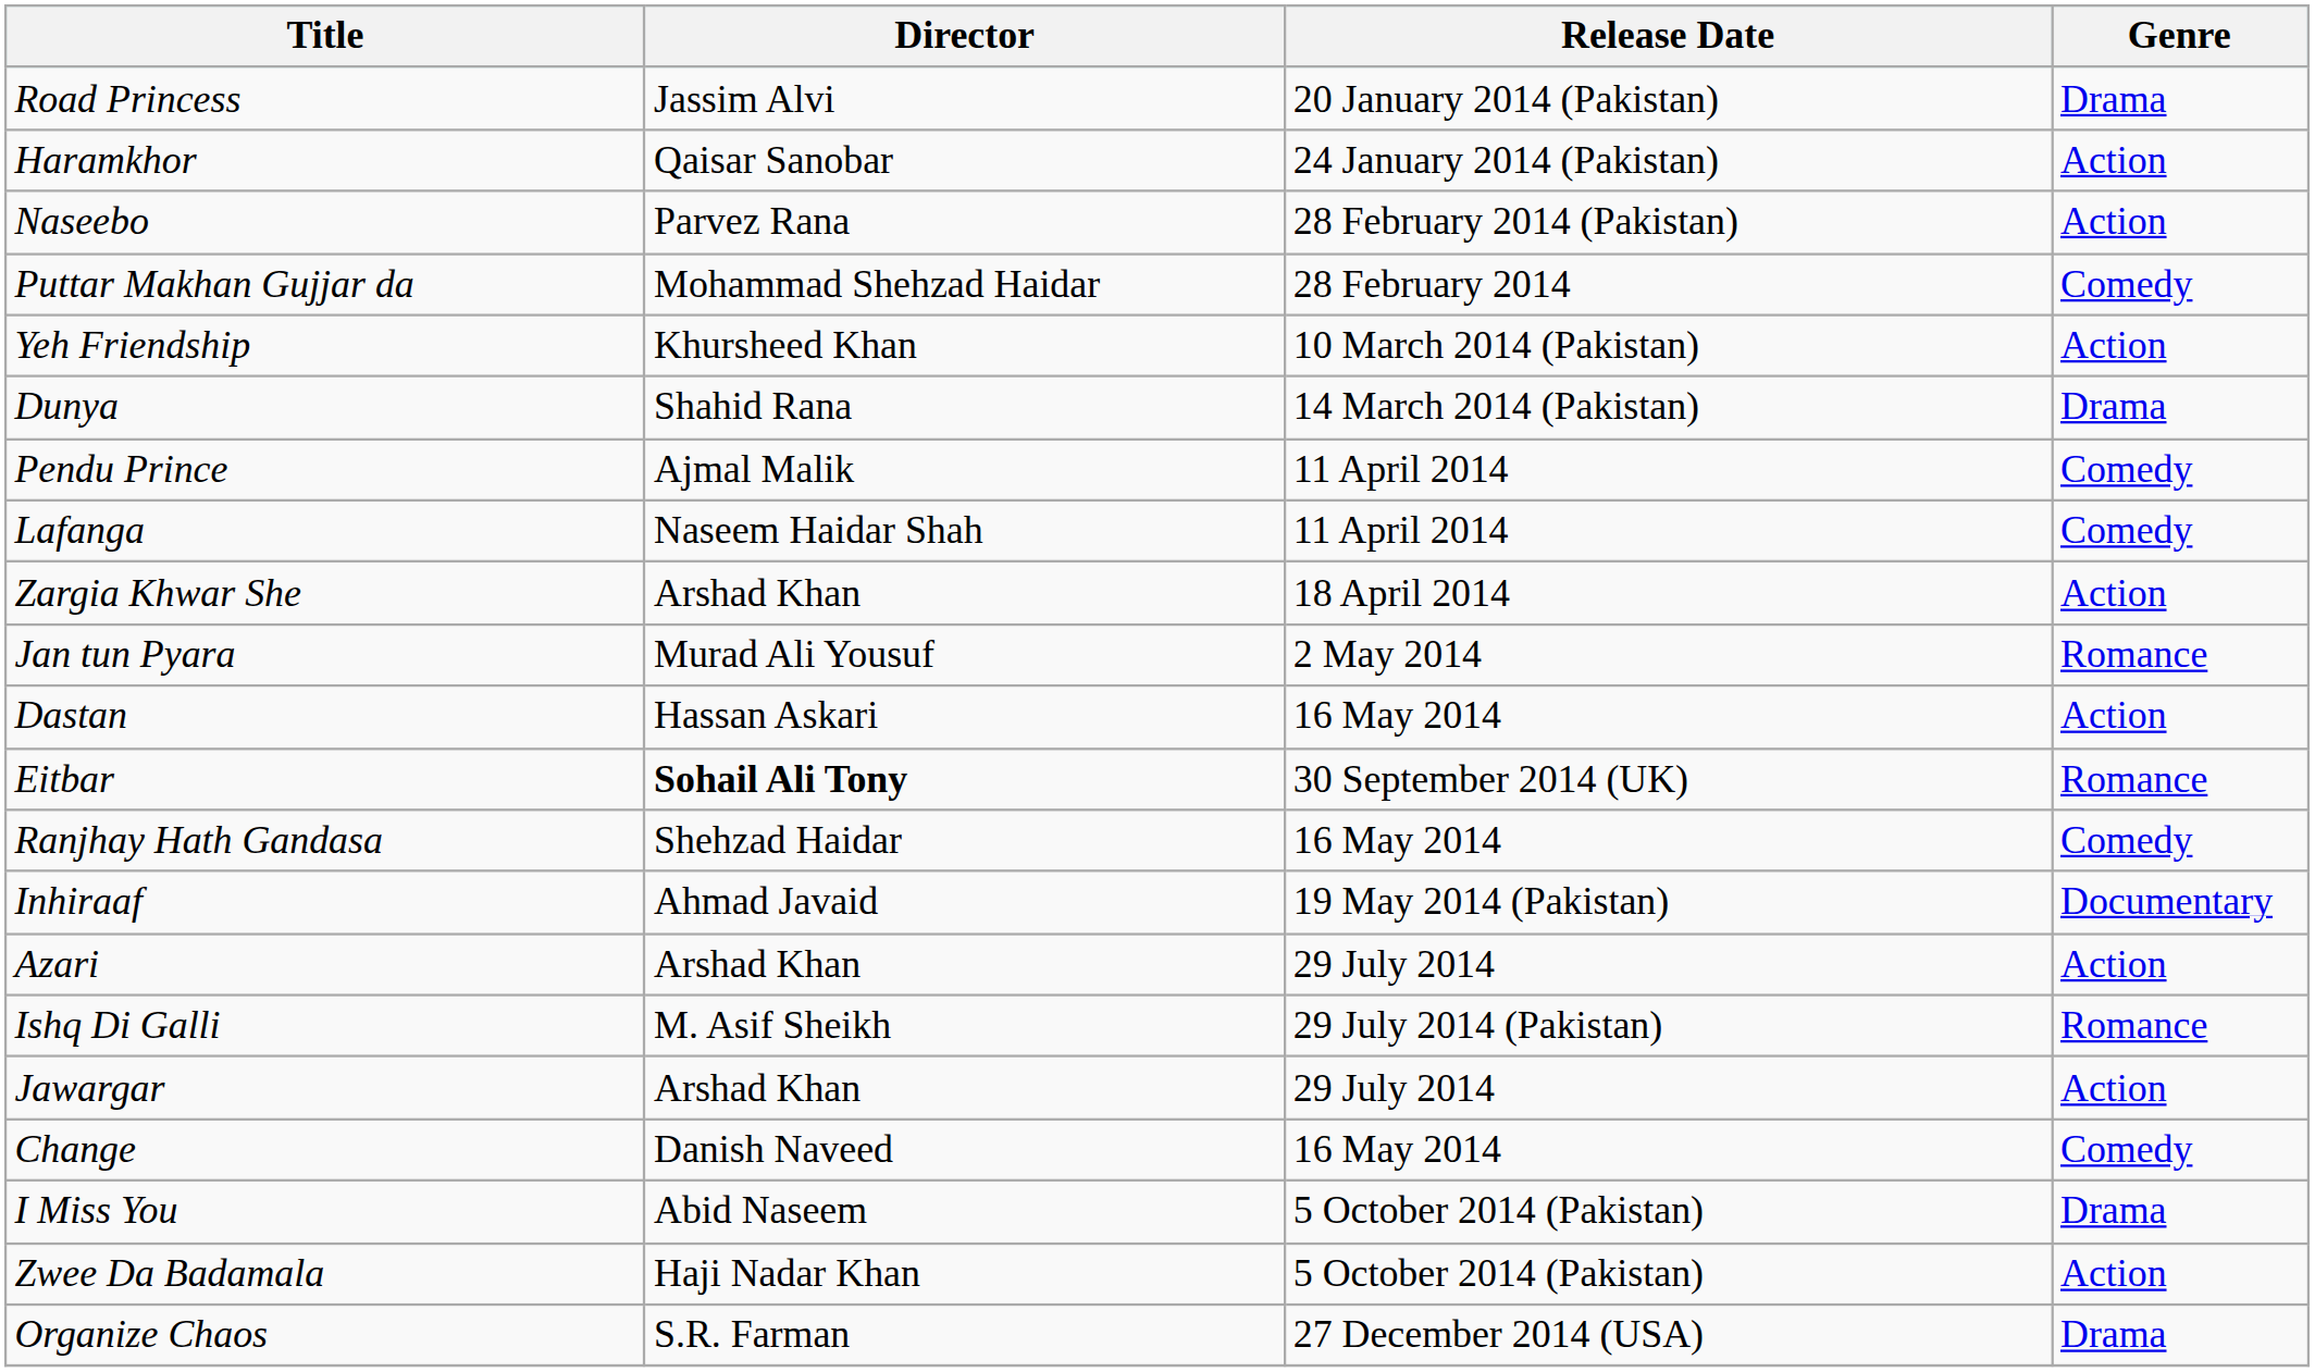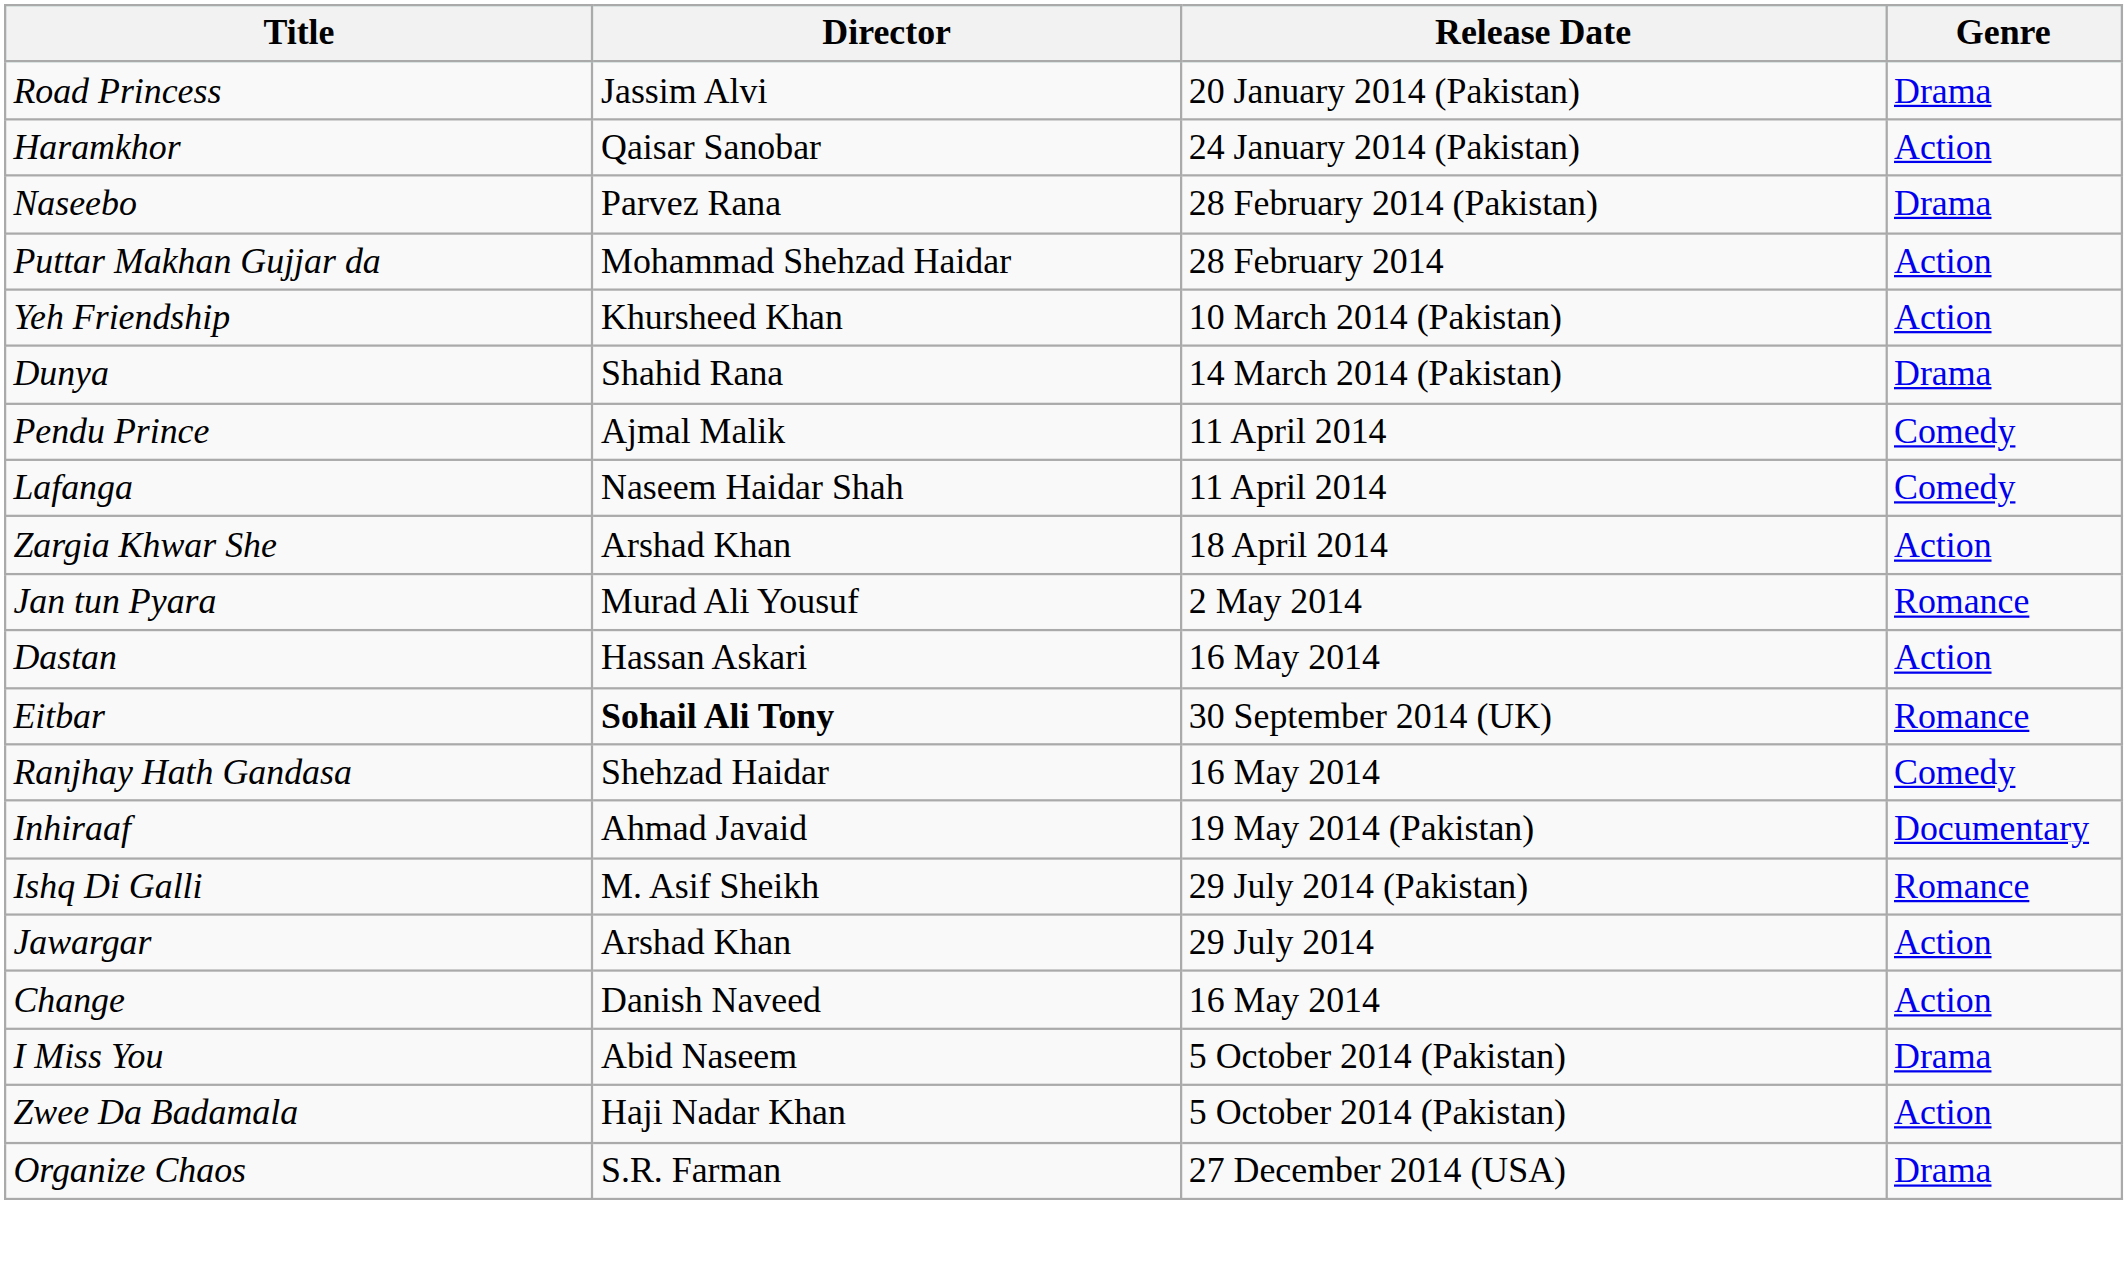Naseebo | Genre: Action -> Drama
Puttar Makhan Gujjar da | Genre: Comedy -> Action
- row: Azari | Arshad Khan | 29 July 2014 | Action
Change | Genre: Comedy -> Action
